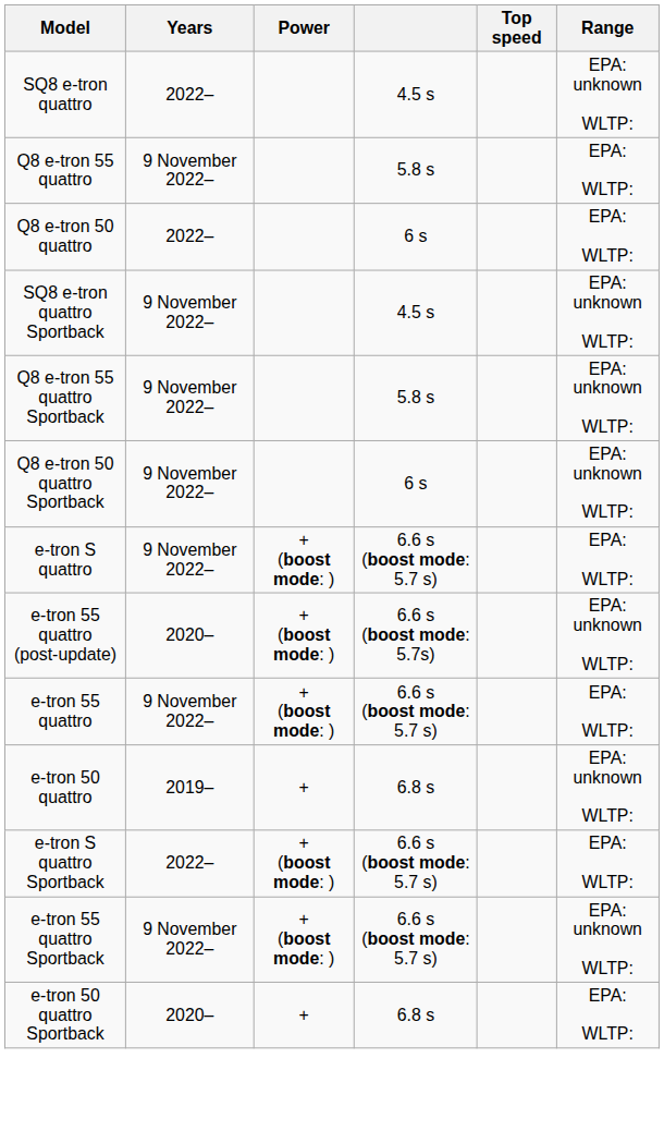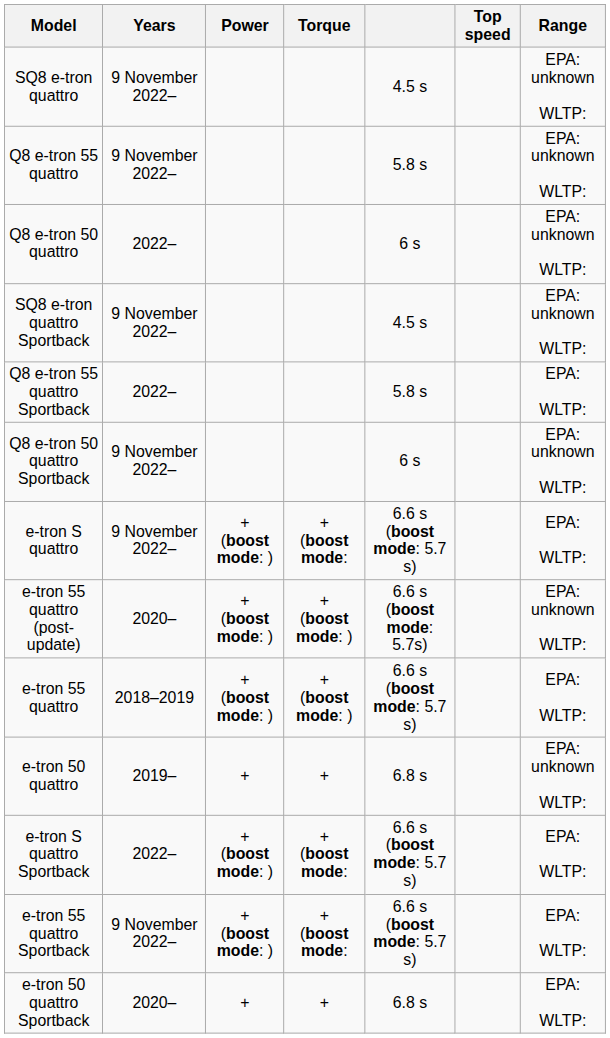+ column: Torque | + (boost mode: | + (boost mode: ) | + (boost mode: ) | + | + (boost mode: | + (boost mode: | +
SQ8 e-tron quattro | Years: 2022– -> 9 November 2022–
Q8 e-tron 55 quattro | Range: EPA: WLTP: -> EPA: unknown WLTP:
Q8 e-tron 50 quattro | Range: EPA: WLTP: -> EPA: unknown WLTP:
Q8 e-tron 55 quattro Sportback | Years: 9 November 2022– -> 2022–
Q8 e-tron 55 quattro Sportback | Range: EPA: unknown WLTP: -> EPA: WLTP:
e-tron 55 quattro | Years: 9 November 2022– -> 2018–2019
e-tron 55 quattro Sportback | Range: EPA: unknown WLTP: -> EPA: WLTP:
